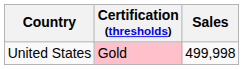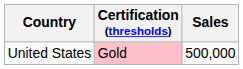United States | Sales: 499,998 -> 500,000
